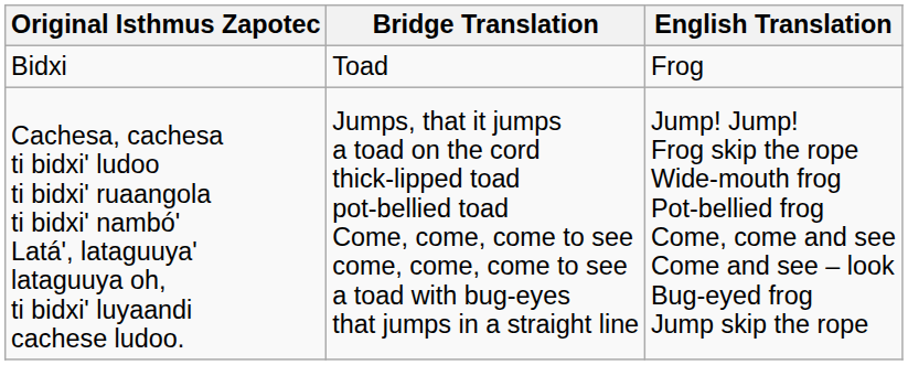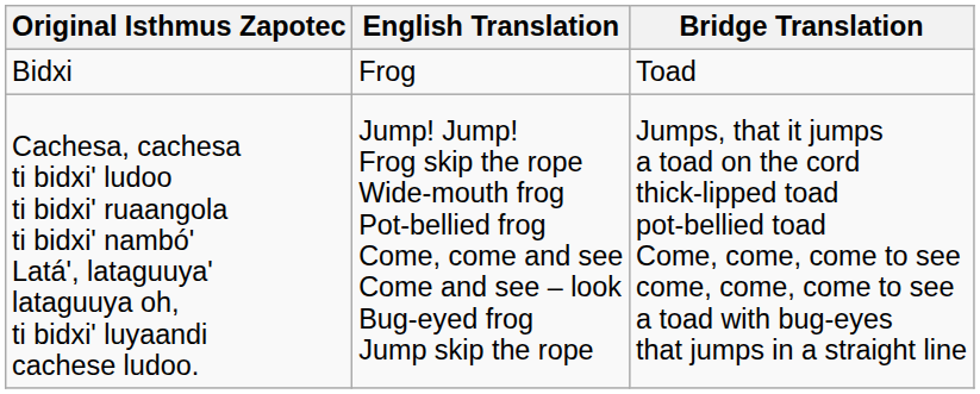columns swapped: Bridge Translation <-> English Translation
